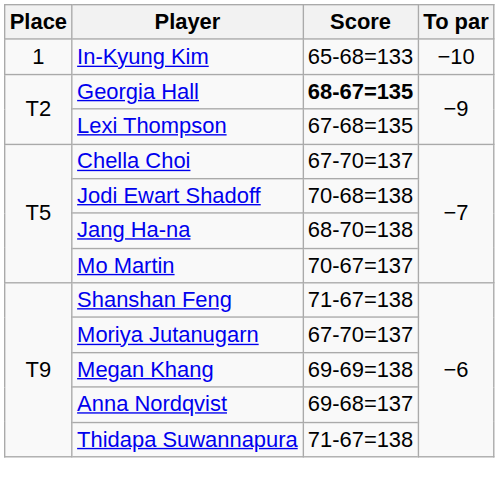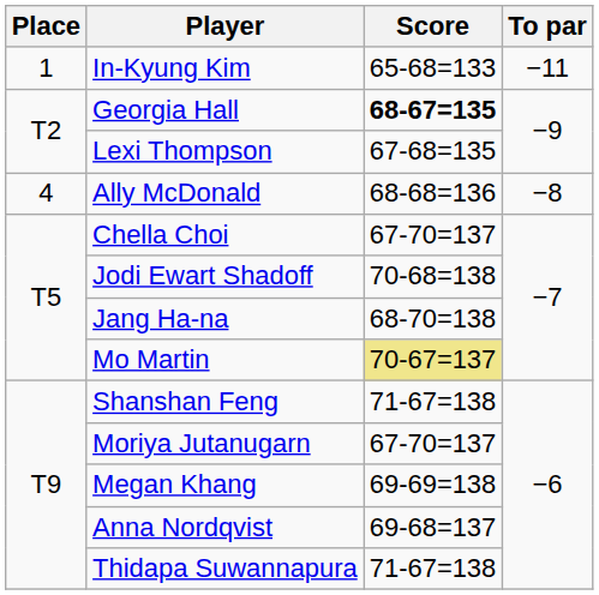In-Kyung Kim | To par: −10 -> −11
+ row: 4 | Ally McDonald | 68-68=136 | −8
Mo Martin | Score: no background -> khaki background
